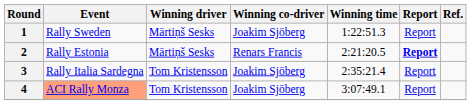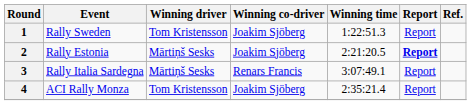1 | Winning driver: Mārtiņš Sesks -> Tom Kristensson
2 | Winning co-driver: Renars Francis -> Joakim Sjöberg
3 | Winning driver: Tom Kristensson -> Mārtiņš Sesks
3 | Winning co-driver: Joakim Sjöberg -> Renars Francis
3 | Winning time: 2:35:21.4 -> 3:07:49.1
4 | Event: lightsalmon background -> no background
4 | Winning time: 3:07:49.1 -> 2:35:21.4
